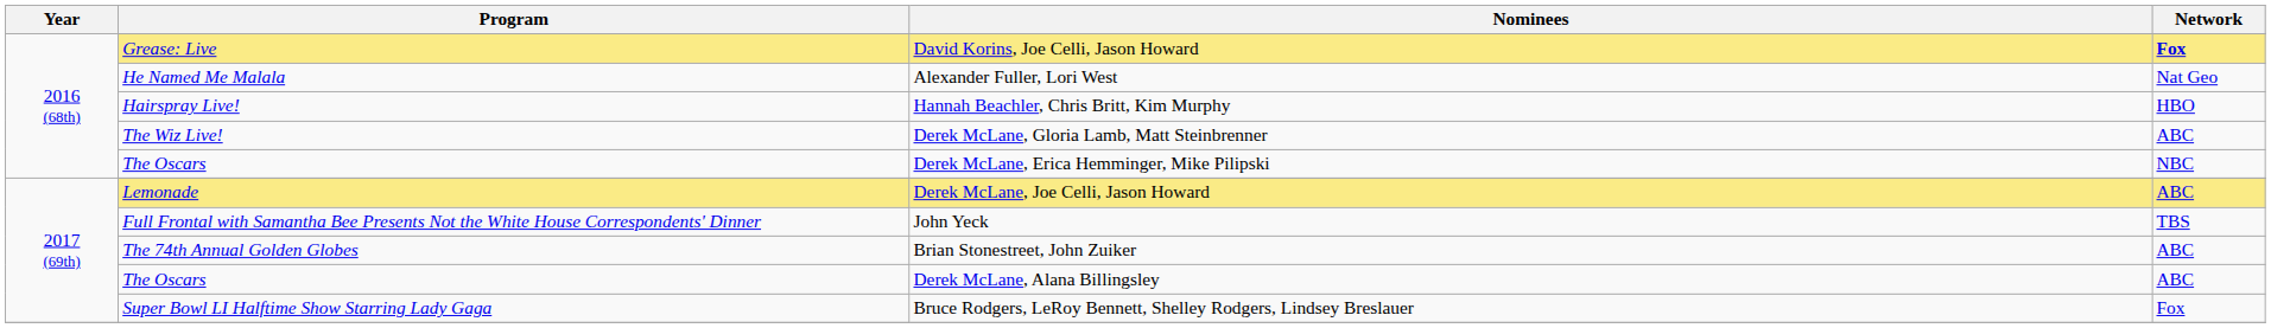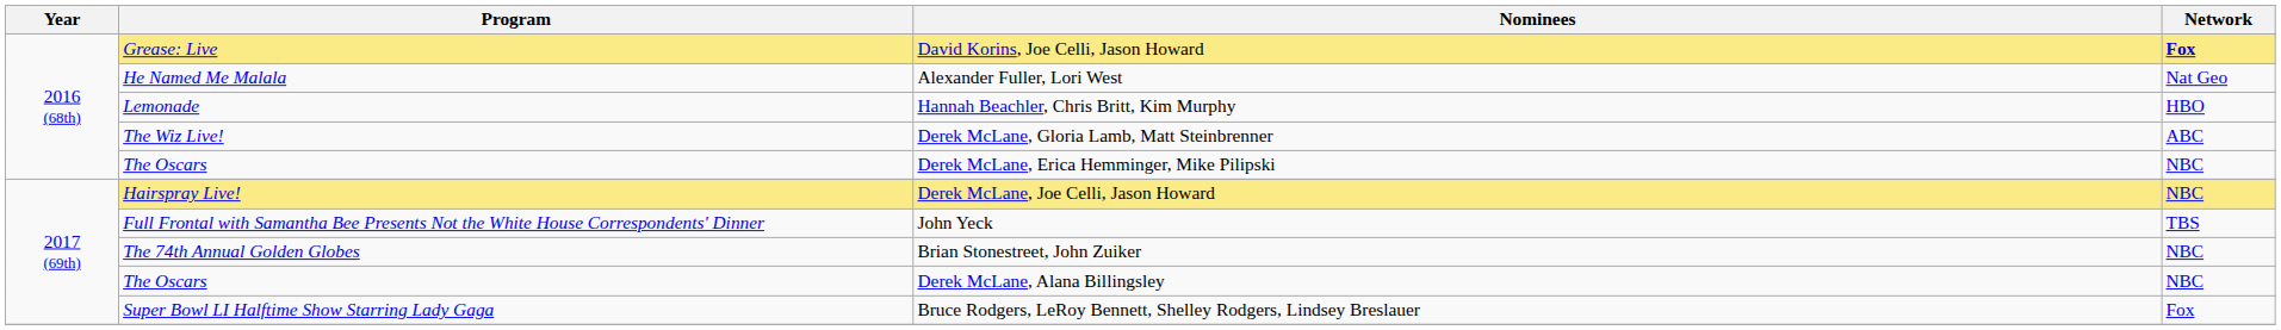Hannah Beachler, Chris Britt, Kim Murphy | Program: Hairspray Live! -> Lemonade
Derek McLane, Joe Celli, Jason Howard | Program: Lemonade -> Hairspray Live!
Derek McLane, Joe Celli, Jason Howard | Network: ABC -> NBC
Brian Stonestreet, John Zuiker | Network: ABC -> NBC
Derek McLane, Alana Billingsley | Network: ABC -> NBC
